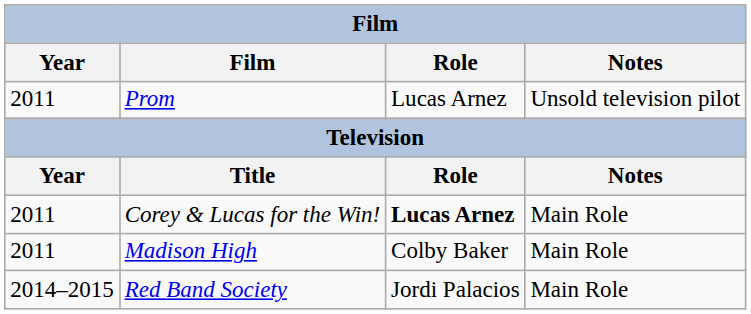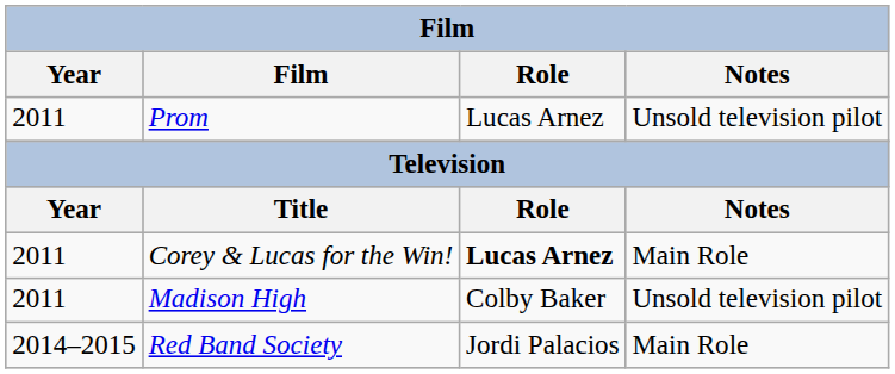Madison High | Notes: Main Role -> Unsold television pilot
